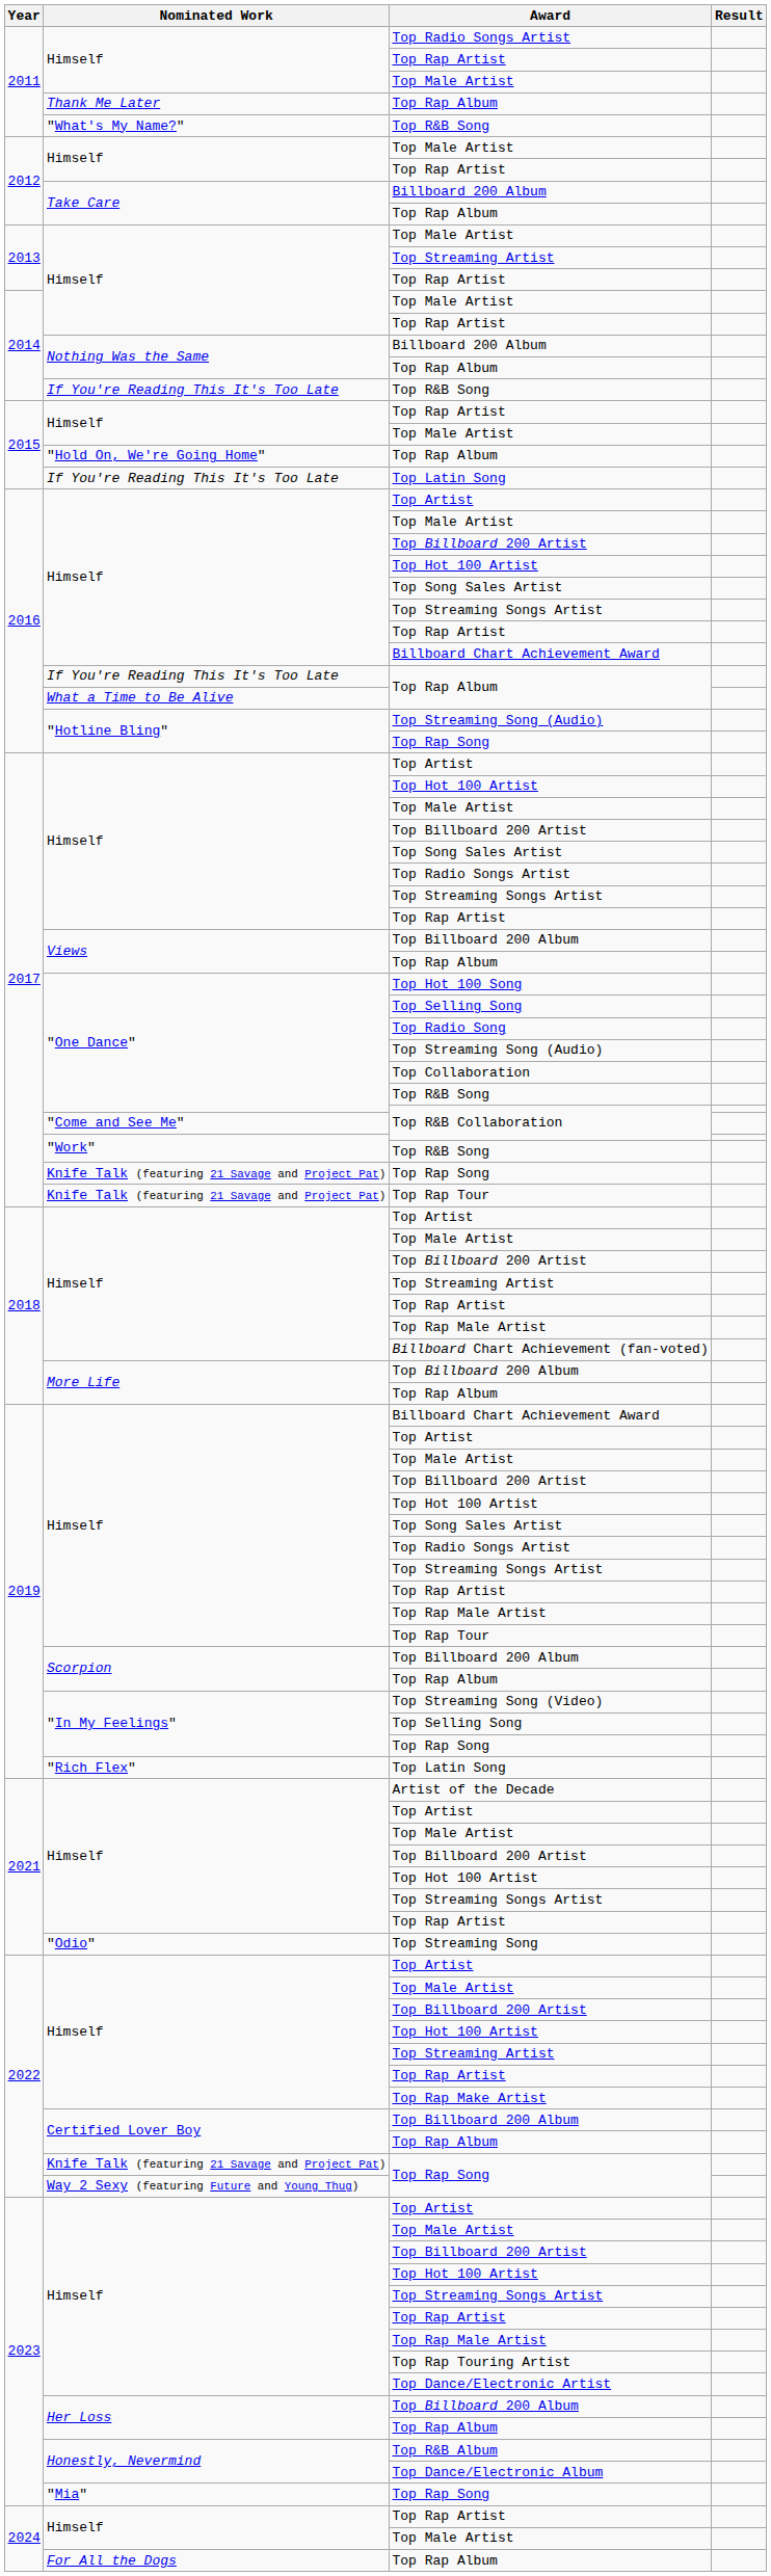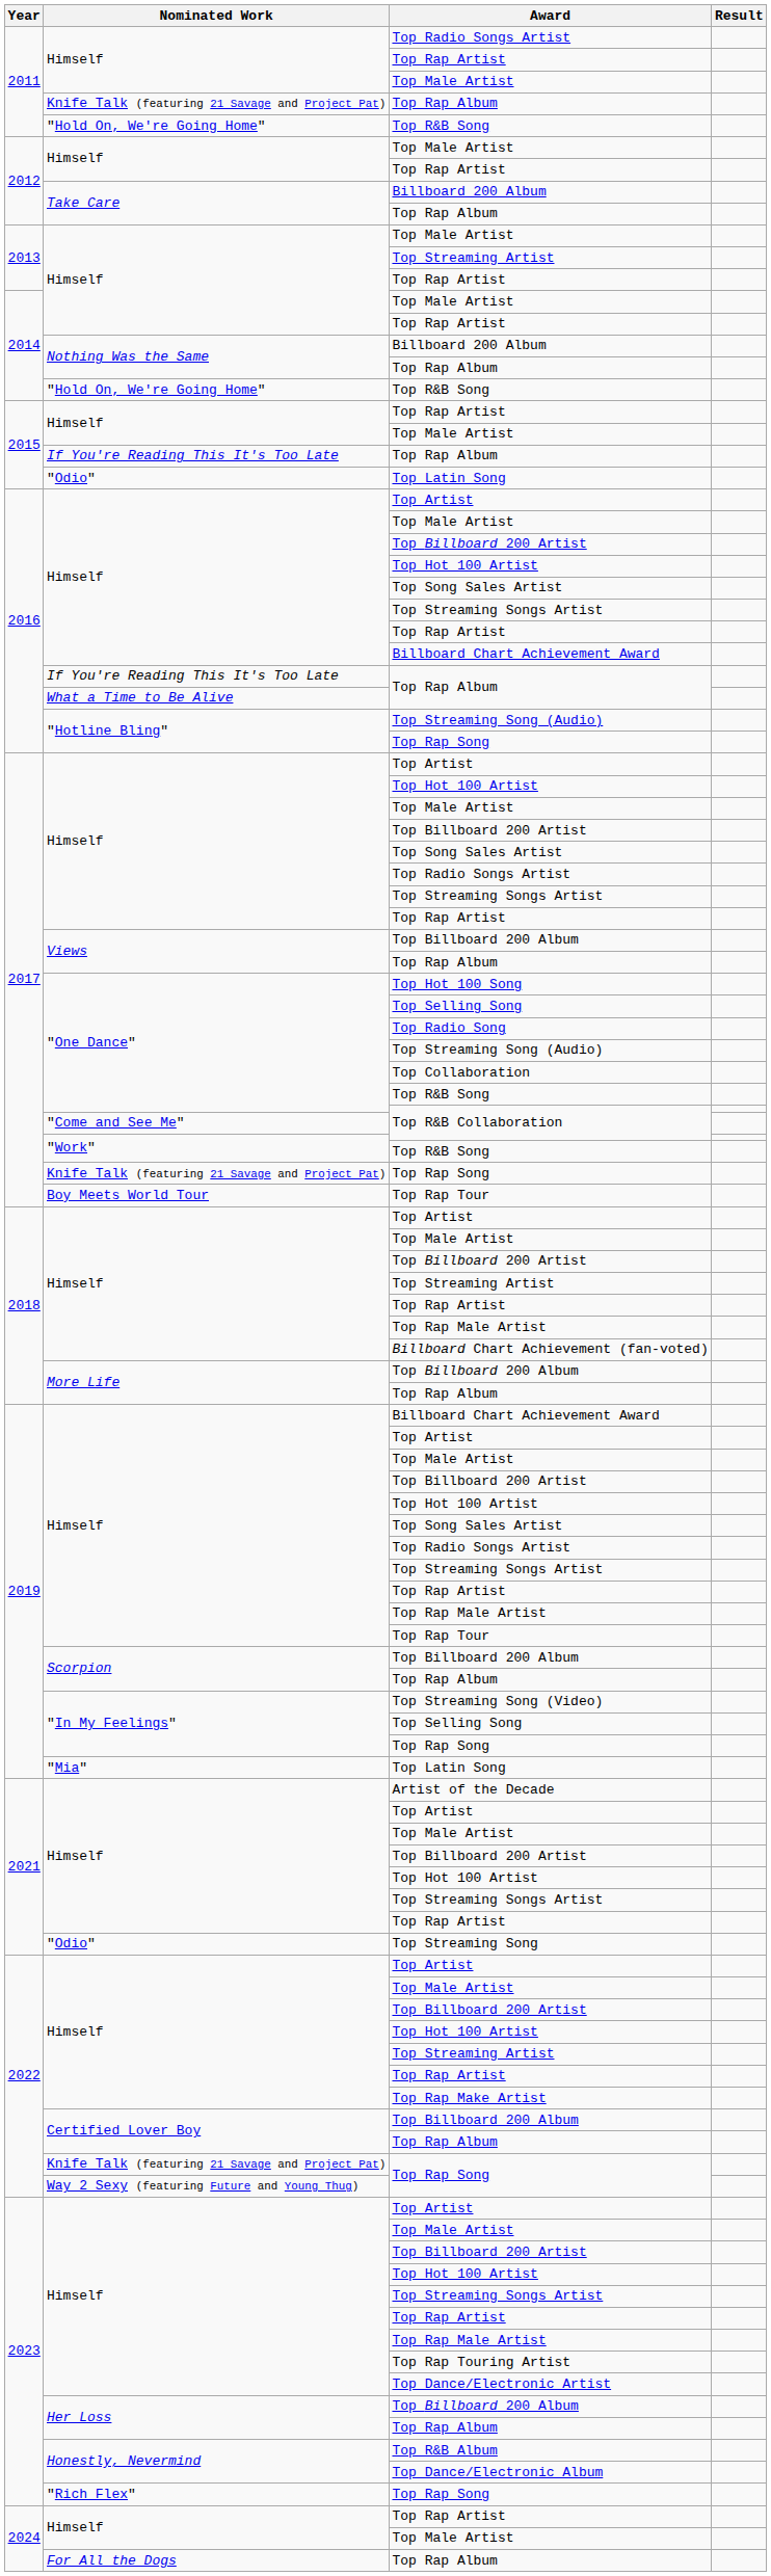2011 / Top Rap Album | Nominated Work: Thank Me Later -> Knife Talk (featuring 21 Savage and Project Pat)
2011 / Top R&B Song | Nominated Work: "What's My Name?" -> "Hold On, We're Going Home"
2014 / Top R&B Song | Nominated Work: If You're Reading This It's Too Late -> "Hold On, We're Going Home"
2015 / Top Rap Album | Nominated Work: "Hold On, We're Going Home" -> If You're Reading This It's Too Late
2015 / Top Latin Song | Nominated Work: If You're Reading This It's Too Late -> "Odio"
2017 / Top Rap Tour | Nominated Work: Knife Talk (featuring 21 Savage and Project Pat) -> Boy Meets World Tour
2019 / Top Latin Song | Nominated Work: "Rich Flex" -> "Mia"
2023 / Top Rap Song | Nominated Work: "Mia" -> "Rich Flex"
